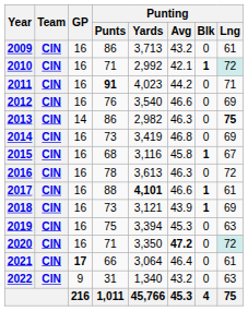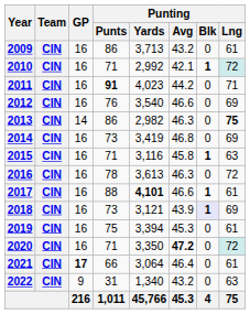2015 | Punting / Punts: 68 -> 71
2015 | Punting / Lng: 67 -> 63
2018 | Punting / Blk: no background -> lavender background
2019 | Punting / Lng: 63 -> 61
